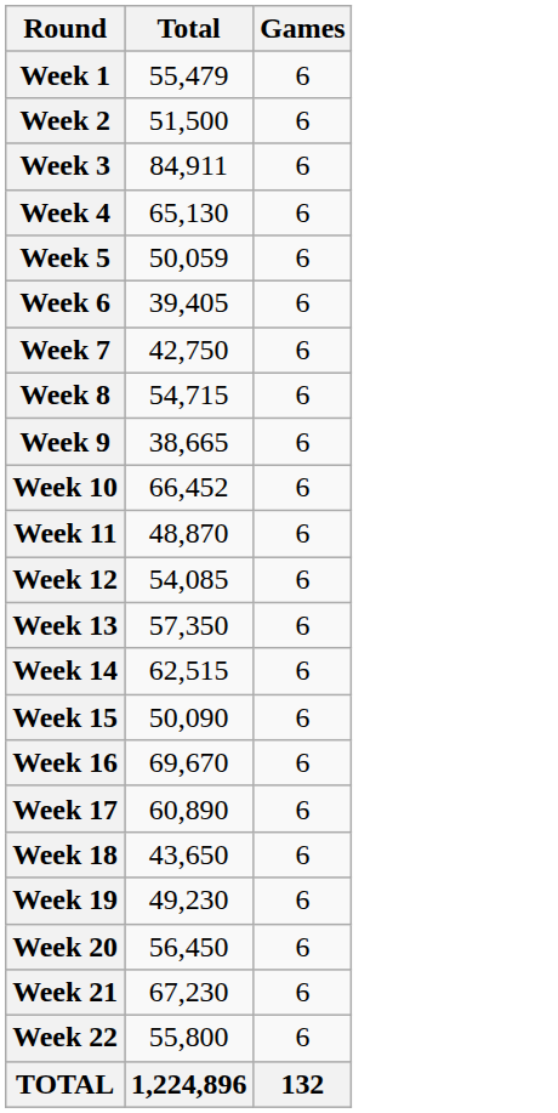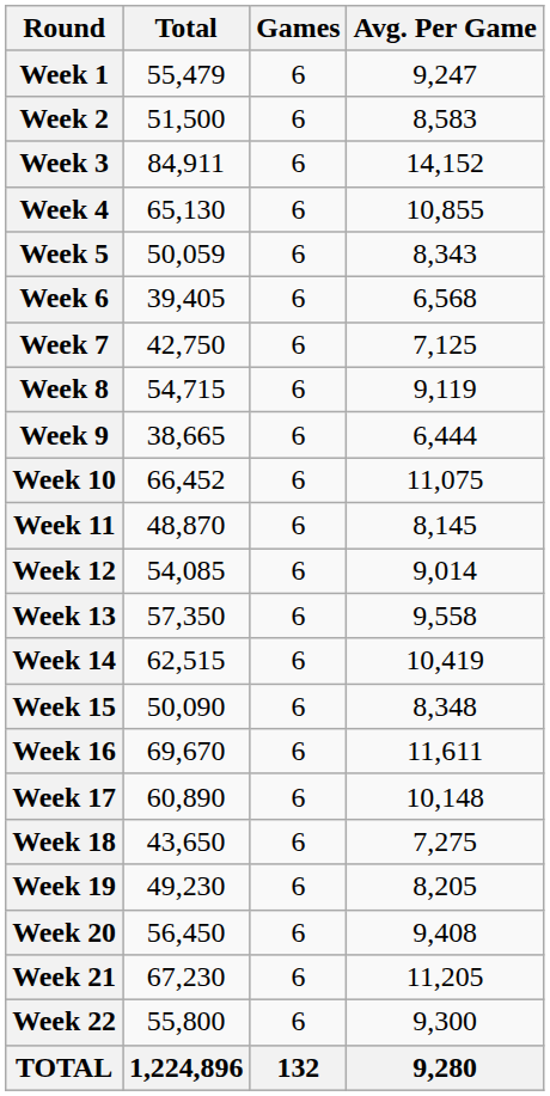+ column: Avg. Per Game | 9,247 | 8,583 | 14,152 | 10,855 | 8,343 | 6,568 | 7,125 | 9,119 | 6,444 | 11,075 | 8,145 | 9,014 | 9,558 | 10,419 | 8,348 | 11,611 | 10,148 | 7,275 | 8,205 | 9,408 | 11,205 | 9,300 | 9,280
